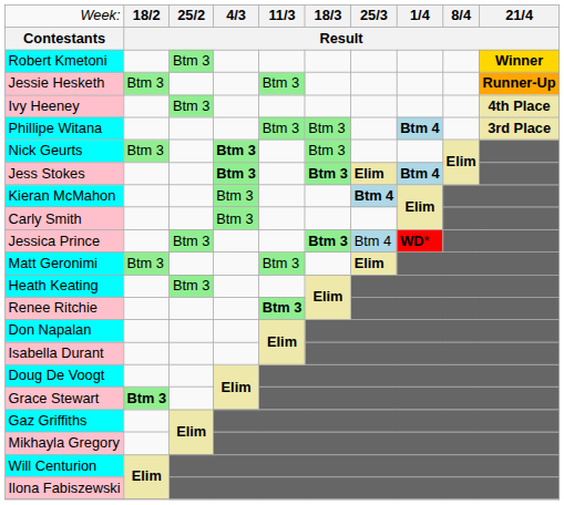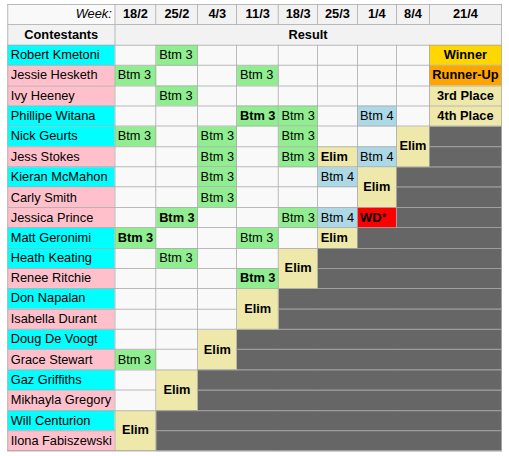Ivy Heeney | column 10: 4th Place -> 3rd Place
Phillipe Witana | column 5: normal -> bold
Phillipe Witana | column 8: bold -> normal
Phillipe Witana | column 10: 3rd Place -> 4th Place
Nick Geurts | column 4: bold -> normal
Jess Stokes | column 4: bold -> normal
Jess Stokes | column 6: bold -> normal
Jess Stokes | column 8: bold -> normal
Kieran McMahon | column 7: bold -> normal
Jessica Prince | column 3: normal -> bold
Jessica Prince | column 6: bold -> normal
Matt Geronimi | column 2: normal -> bold
Grace Stewart | column 2: bold -> normal
